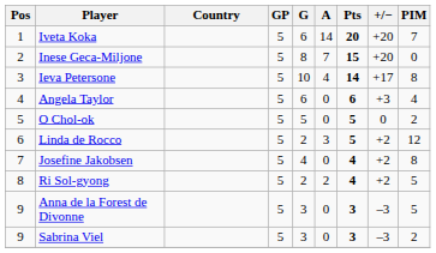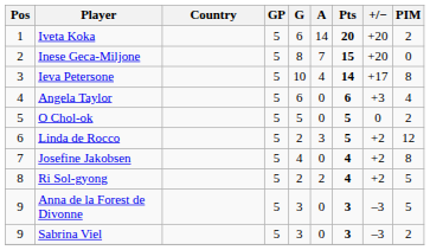Iveta Koka | PIM: 7 -> 2
